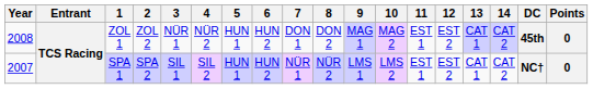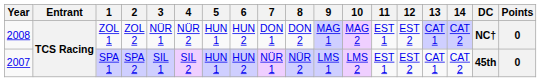ZOL 1 | DC: 45th -> NC†
SPA 1 | DC: NC† -> 45th
